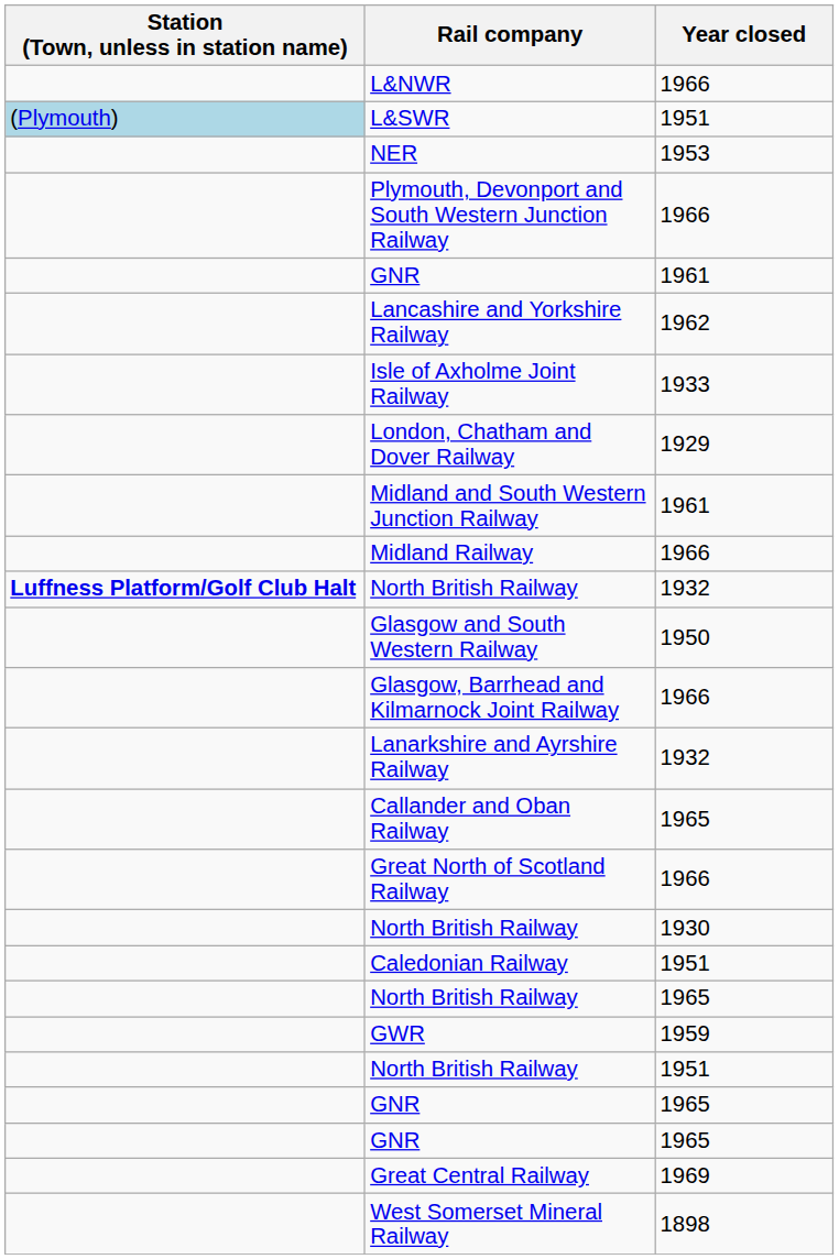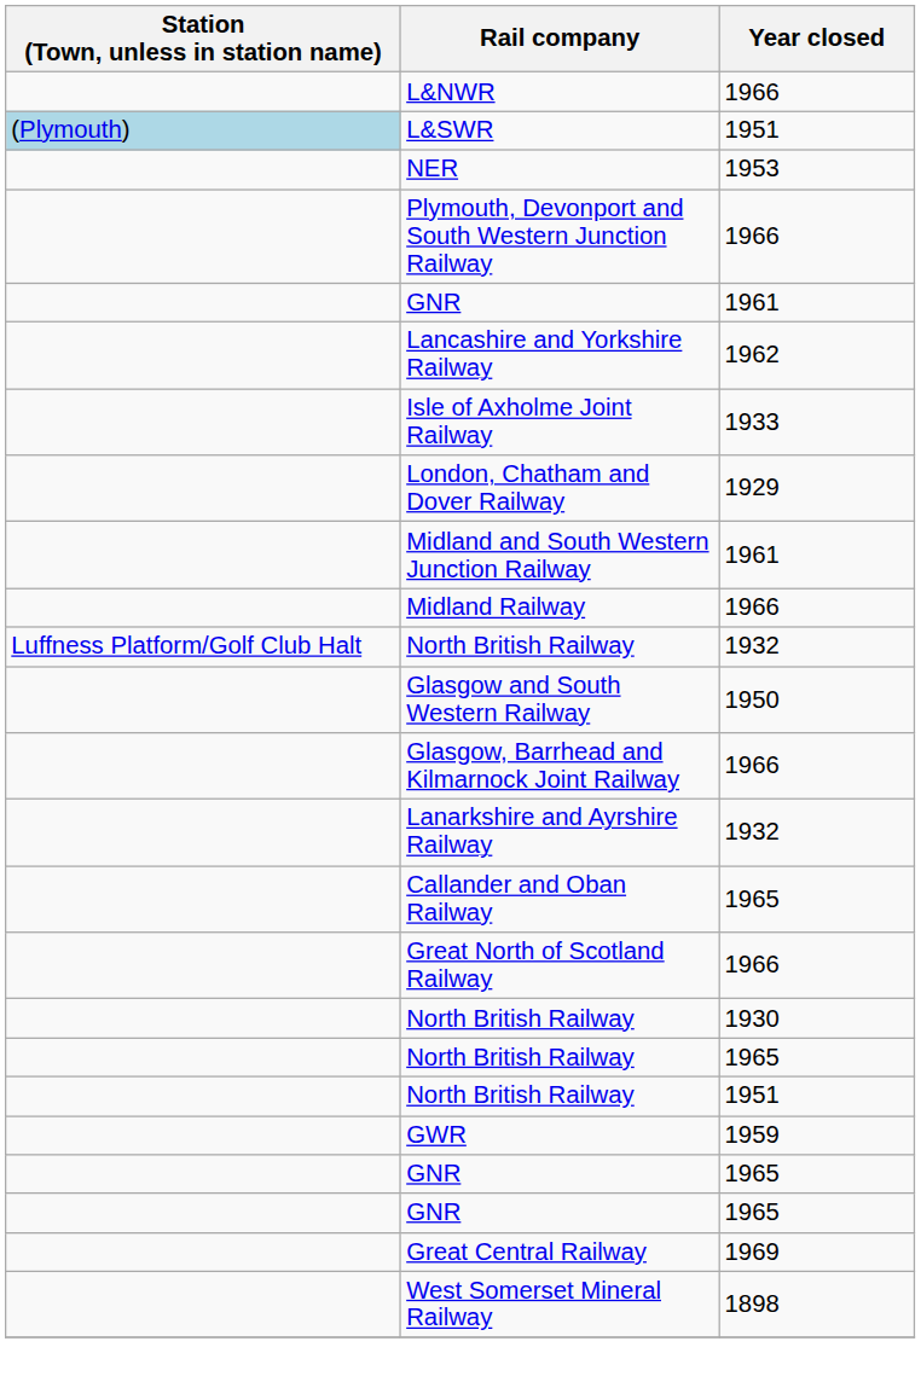North British Railway / 1932 | Station (Town, unless in station name): bold -> normal
- row: Caledonian Railway | 1951
rows swapped: GWR <-> North British Railway / 1951
